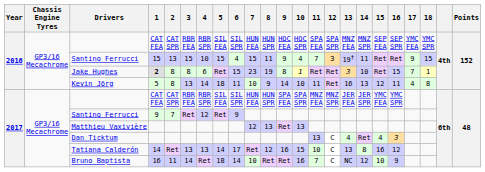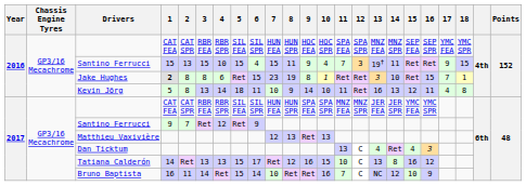Tatiana Calderón | 5: 14 -> 15
Bruno Baptista | 5: 18 -> 15
